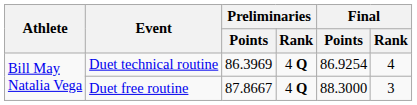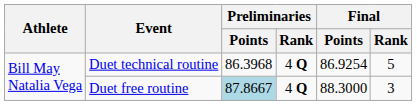Duet technical routine | Preliminaries / Points: 86.3969 -> 86.3968
Duet technical routine | Final / Rank: 4 -> 5
Duet free routine | Preliminaries / Points: no background -> lightblue background
